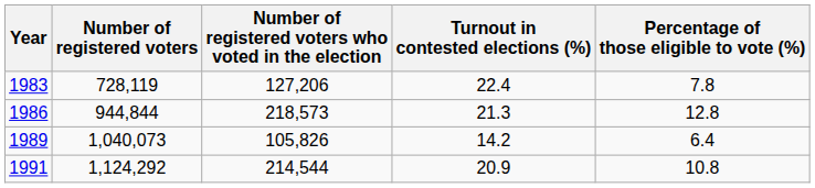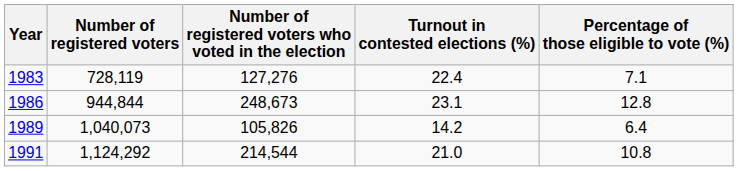1983 | Number of registered voters who voted in the election: 127,206 -> 127,276
1983 | Percentage of those eligible to vote (%): 7.8 -> 7.1
1986 | Number of registered voters who voted in the election: 218,573 -> 248,673
1986 | Turnout in contested elections (%): 21.3 -> 23.1
1991 | Turnout in contested elections (%): 20.9 -> 21.0
